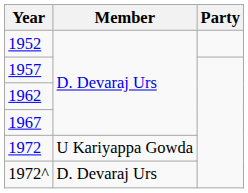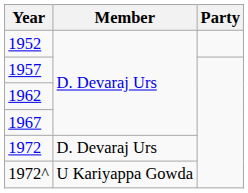1972 | Member: U Kariyappa Gowda -> D. Devaraj Urs
1972^ | Member: D. Devaraj Urs -> U Kariyappa Gowda
